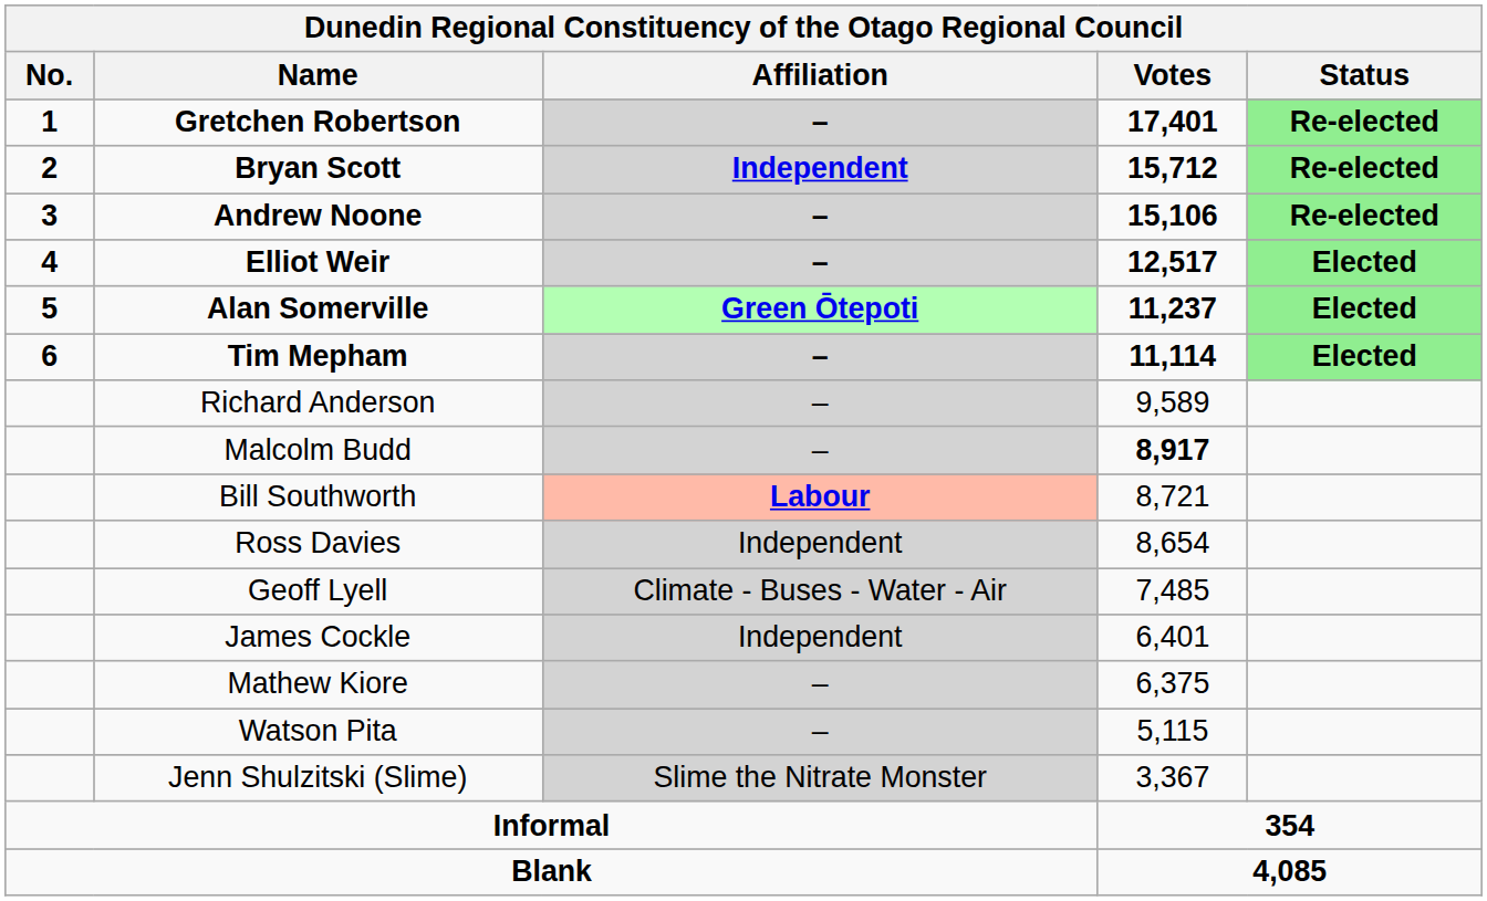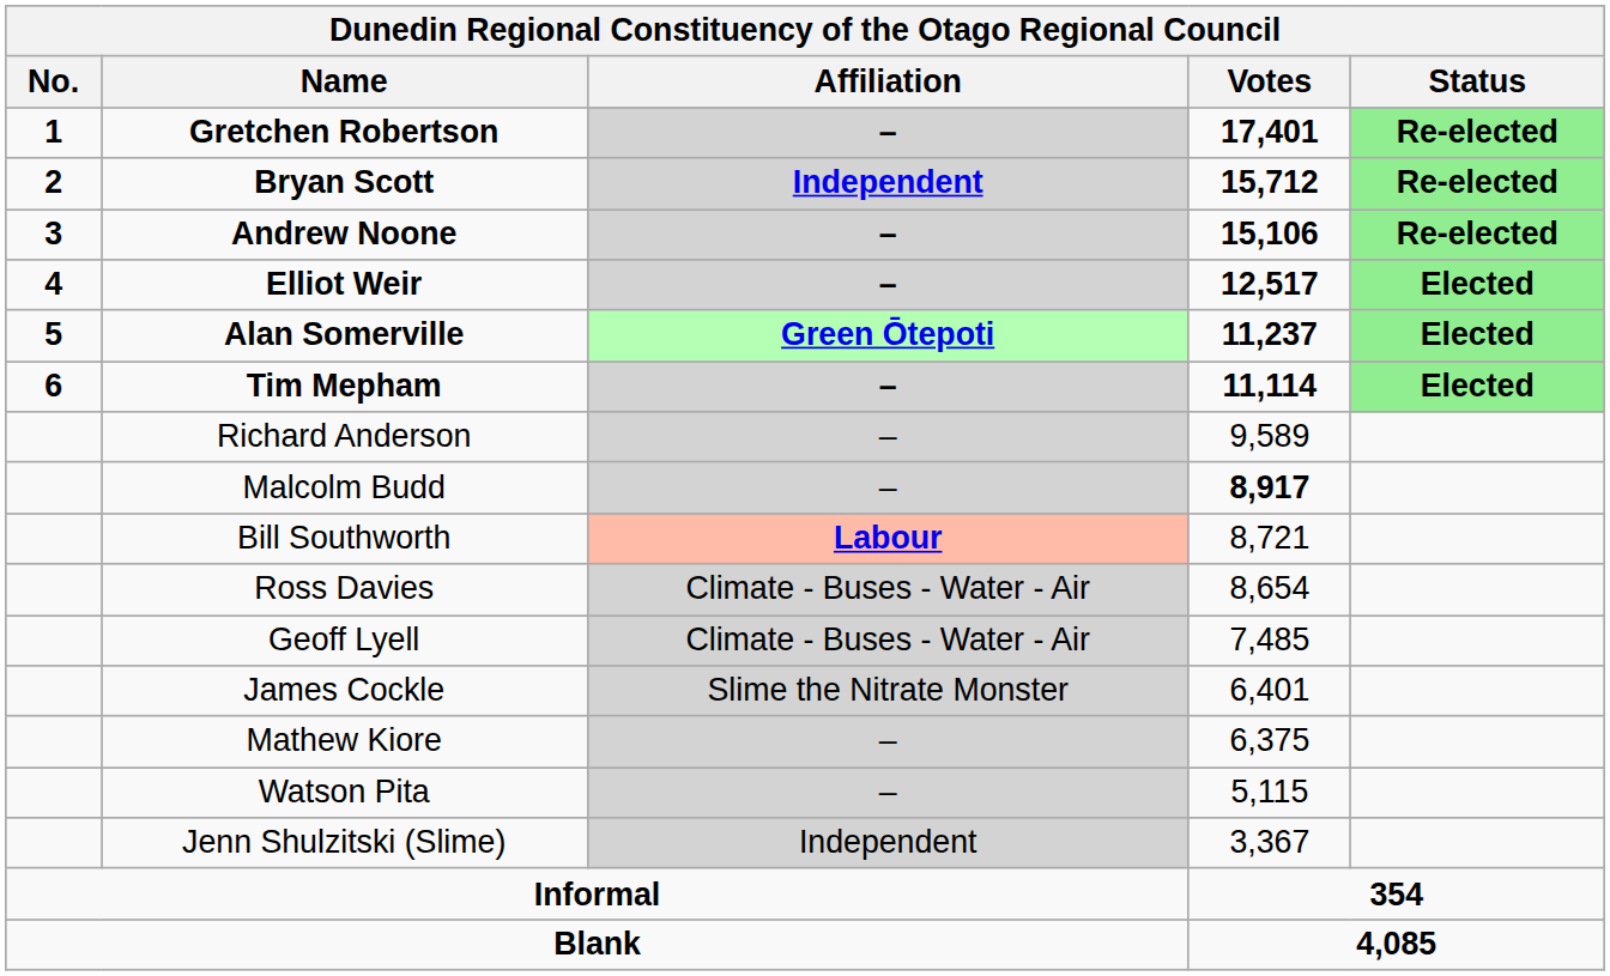Ross Davies | Affiliation: Independent -> Climate - Buses - Water - Air
James Cockle | Affiliation: Independent -> Slime the Nitrate Monster
Jenn Shulzitski (Slime) | Affiliation: Slime the Nitrate Monster -> Independent
